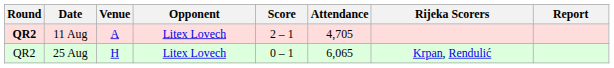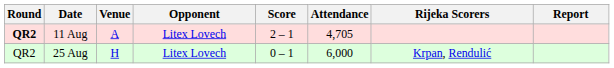25 Aug | Attendance: 6,065 -> 6,000
